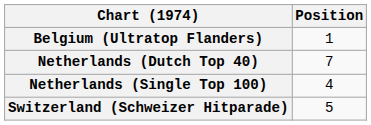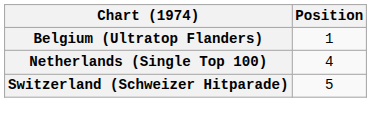- row: Netherlands (Dutch Top 40) | 7
